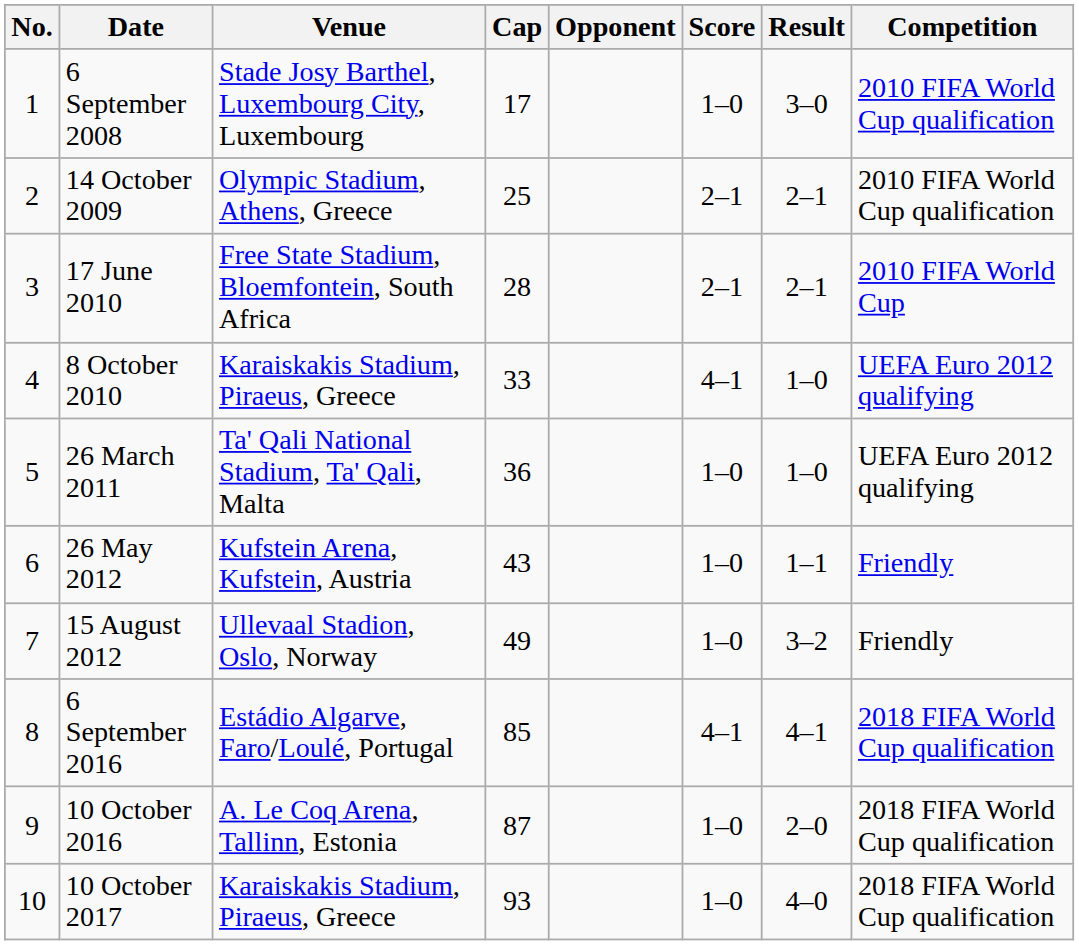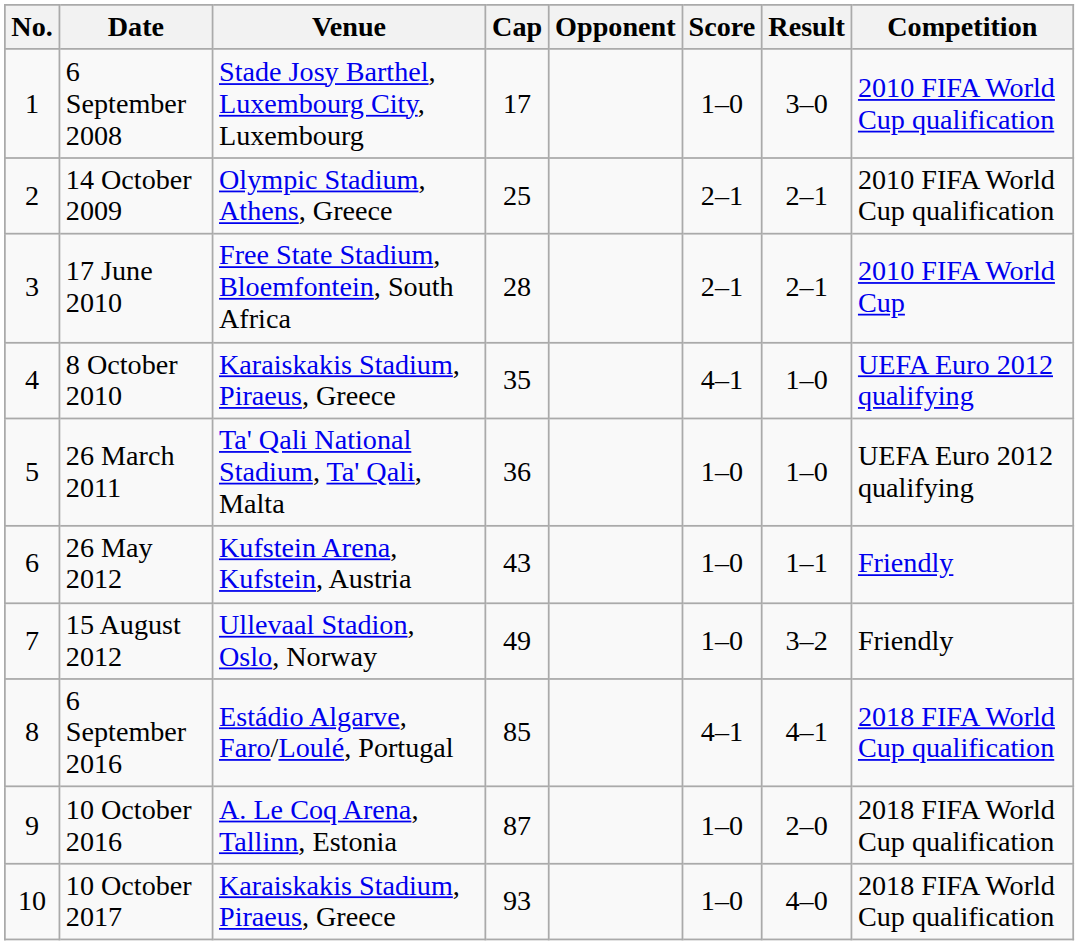8 October 2010 | Cap: 33 -> 35
